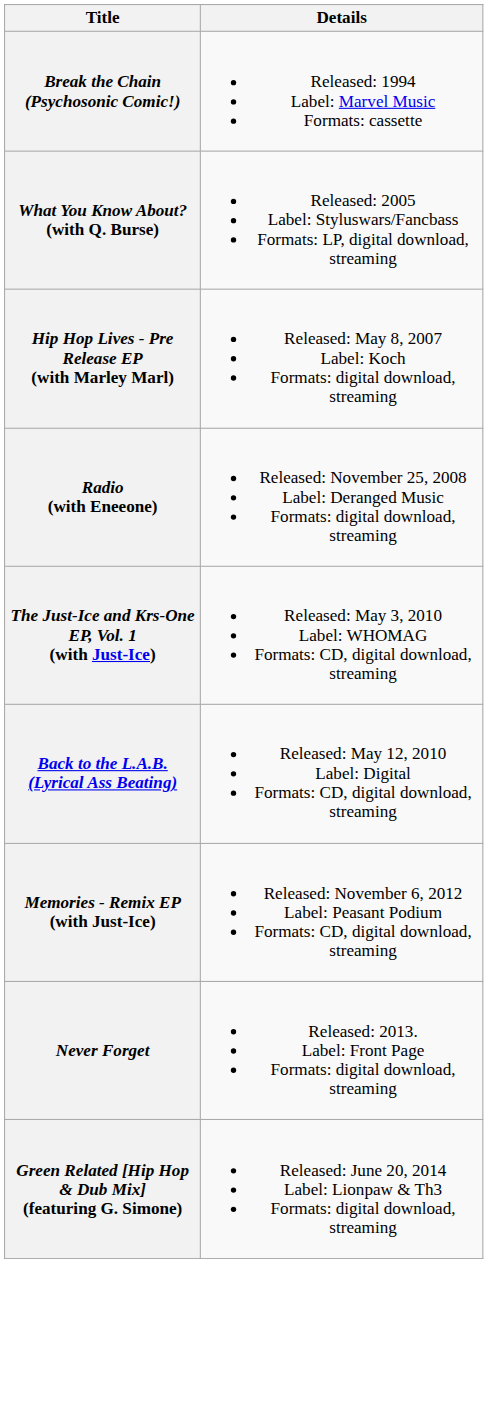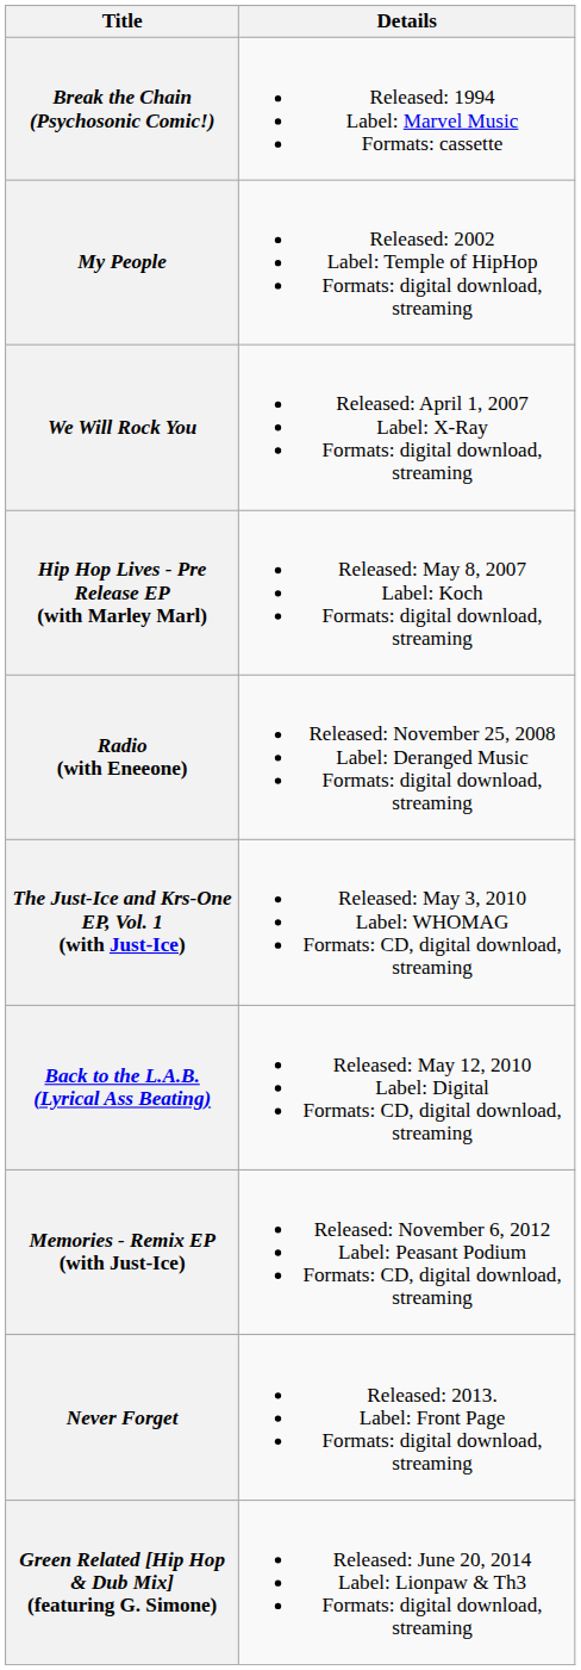+ row: My People | Released: 2002 Label: Temple of HipHop Formats: digital download, streaming
- row: What You Know About? (with Q. Burse) | Released: 2005 Label: Styluswars/Fancbass Formats: LP, digital download, streaming
+ row: We Will Rock You | Released: April 1, 2007 Label: X-Ray Formats: digital download, streaming
